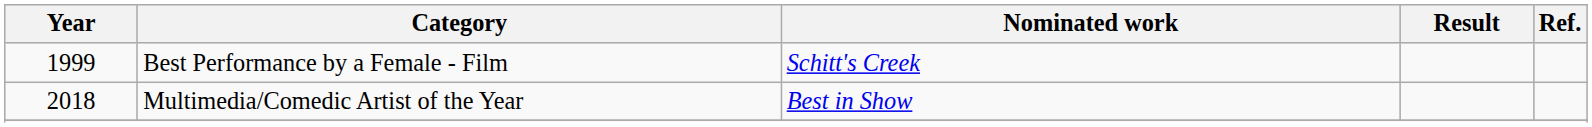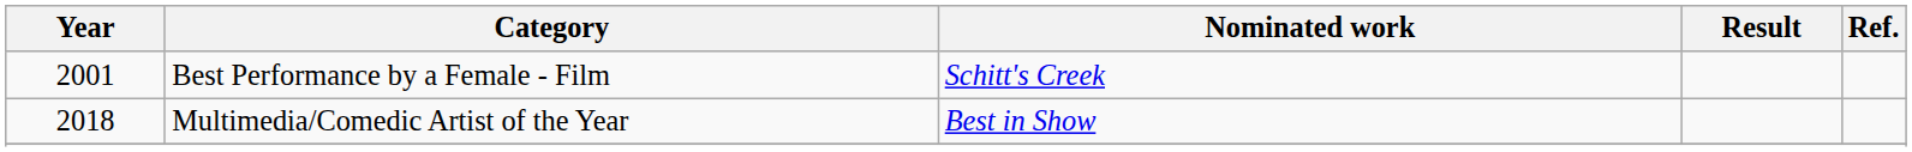Best Performance by a Female - Film | Year: 1999 -> 2001
